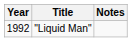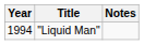"Liquid Man" | Year: 1992 -> 1994
